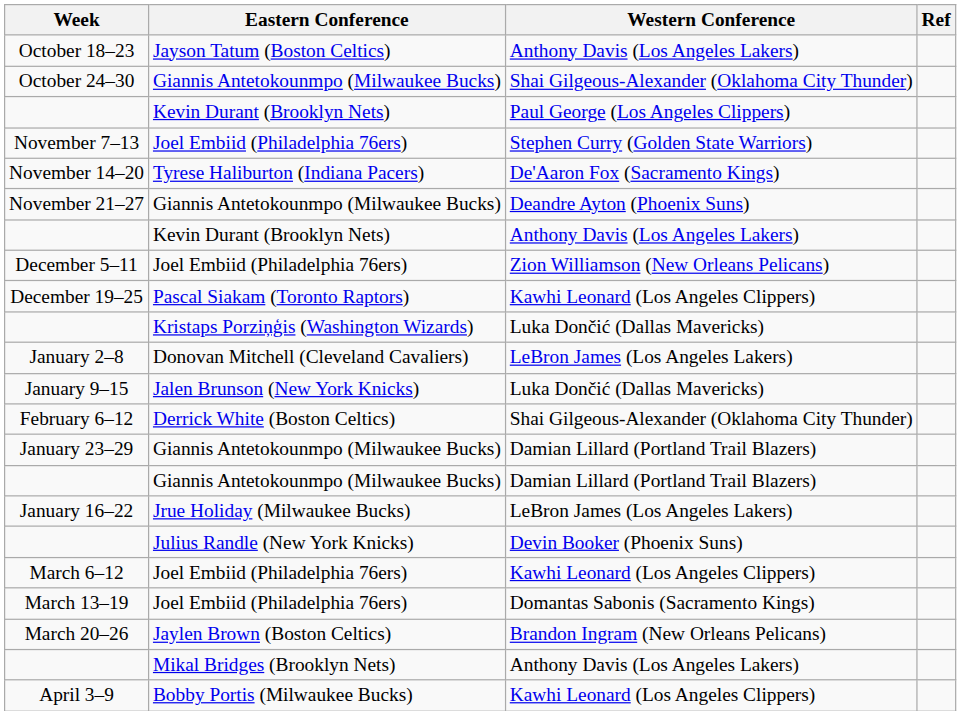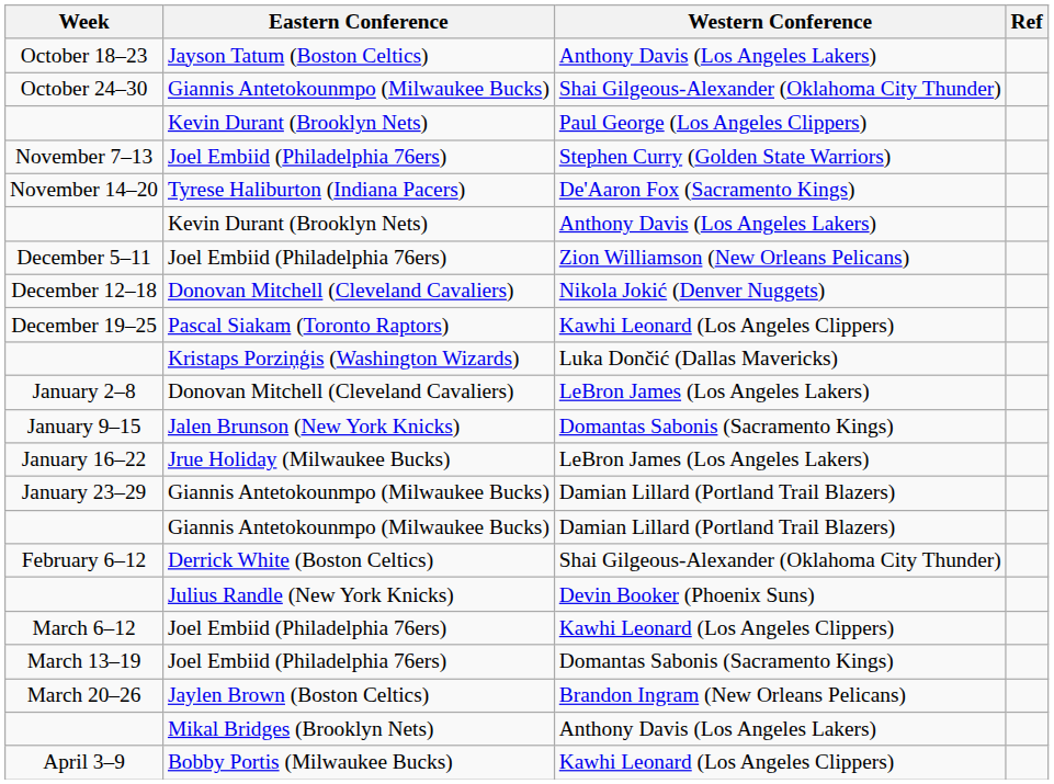- row: November 21–27 | Giannis Antetokounmpo (Milwaukee Bucks) | Deandre Ayton (Phoenix Suns)
+ row: December 12–18 | Donovan Mitchell (Cleveland Cavaliers) | Nikola Jokić (Denver Nuggets)
January 9–15 | Western Conference: Luka Dončić (Dallas Mavericks) -> Domantas Sabonis (Sacramento Kings)
rows swapped: January 16–22 <-> February 6–12
